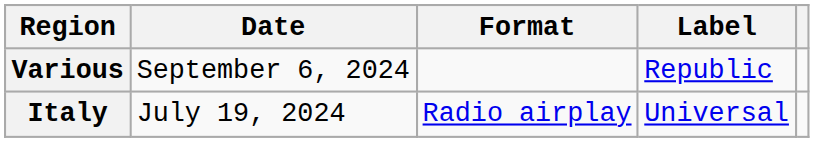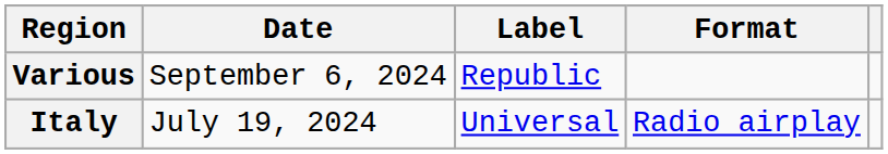columns swapped: Format <-> Label
